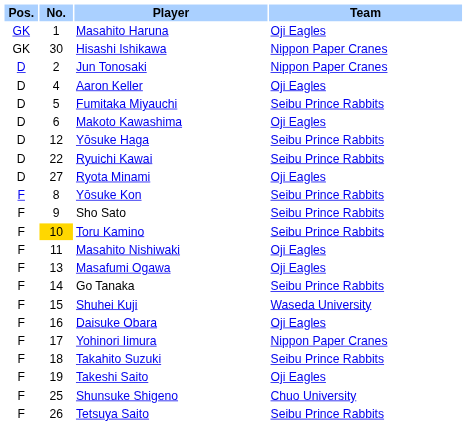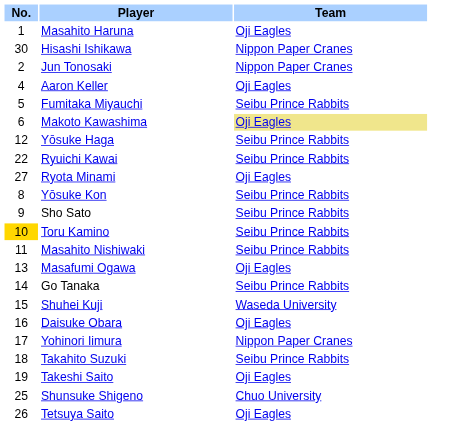- column: Pos. | GK | GK | D | D | D | D | D | D | D | F | F | F | F | F | F | F | F | F | F | F | F | F
Makoto Kawashima | Team: no background -> khaki background
Masahito Nishiwaki | Team: Oji Eagles -> Seibu Prince Rabbits
Tetsuya Saito | Team: Seibu Prince Rabbits -> Oji Eagles
